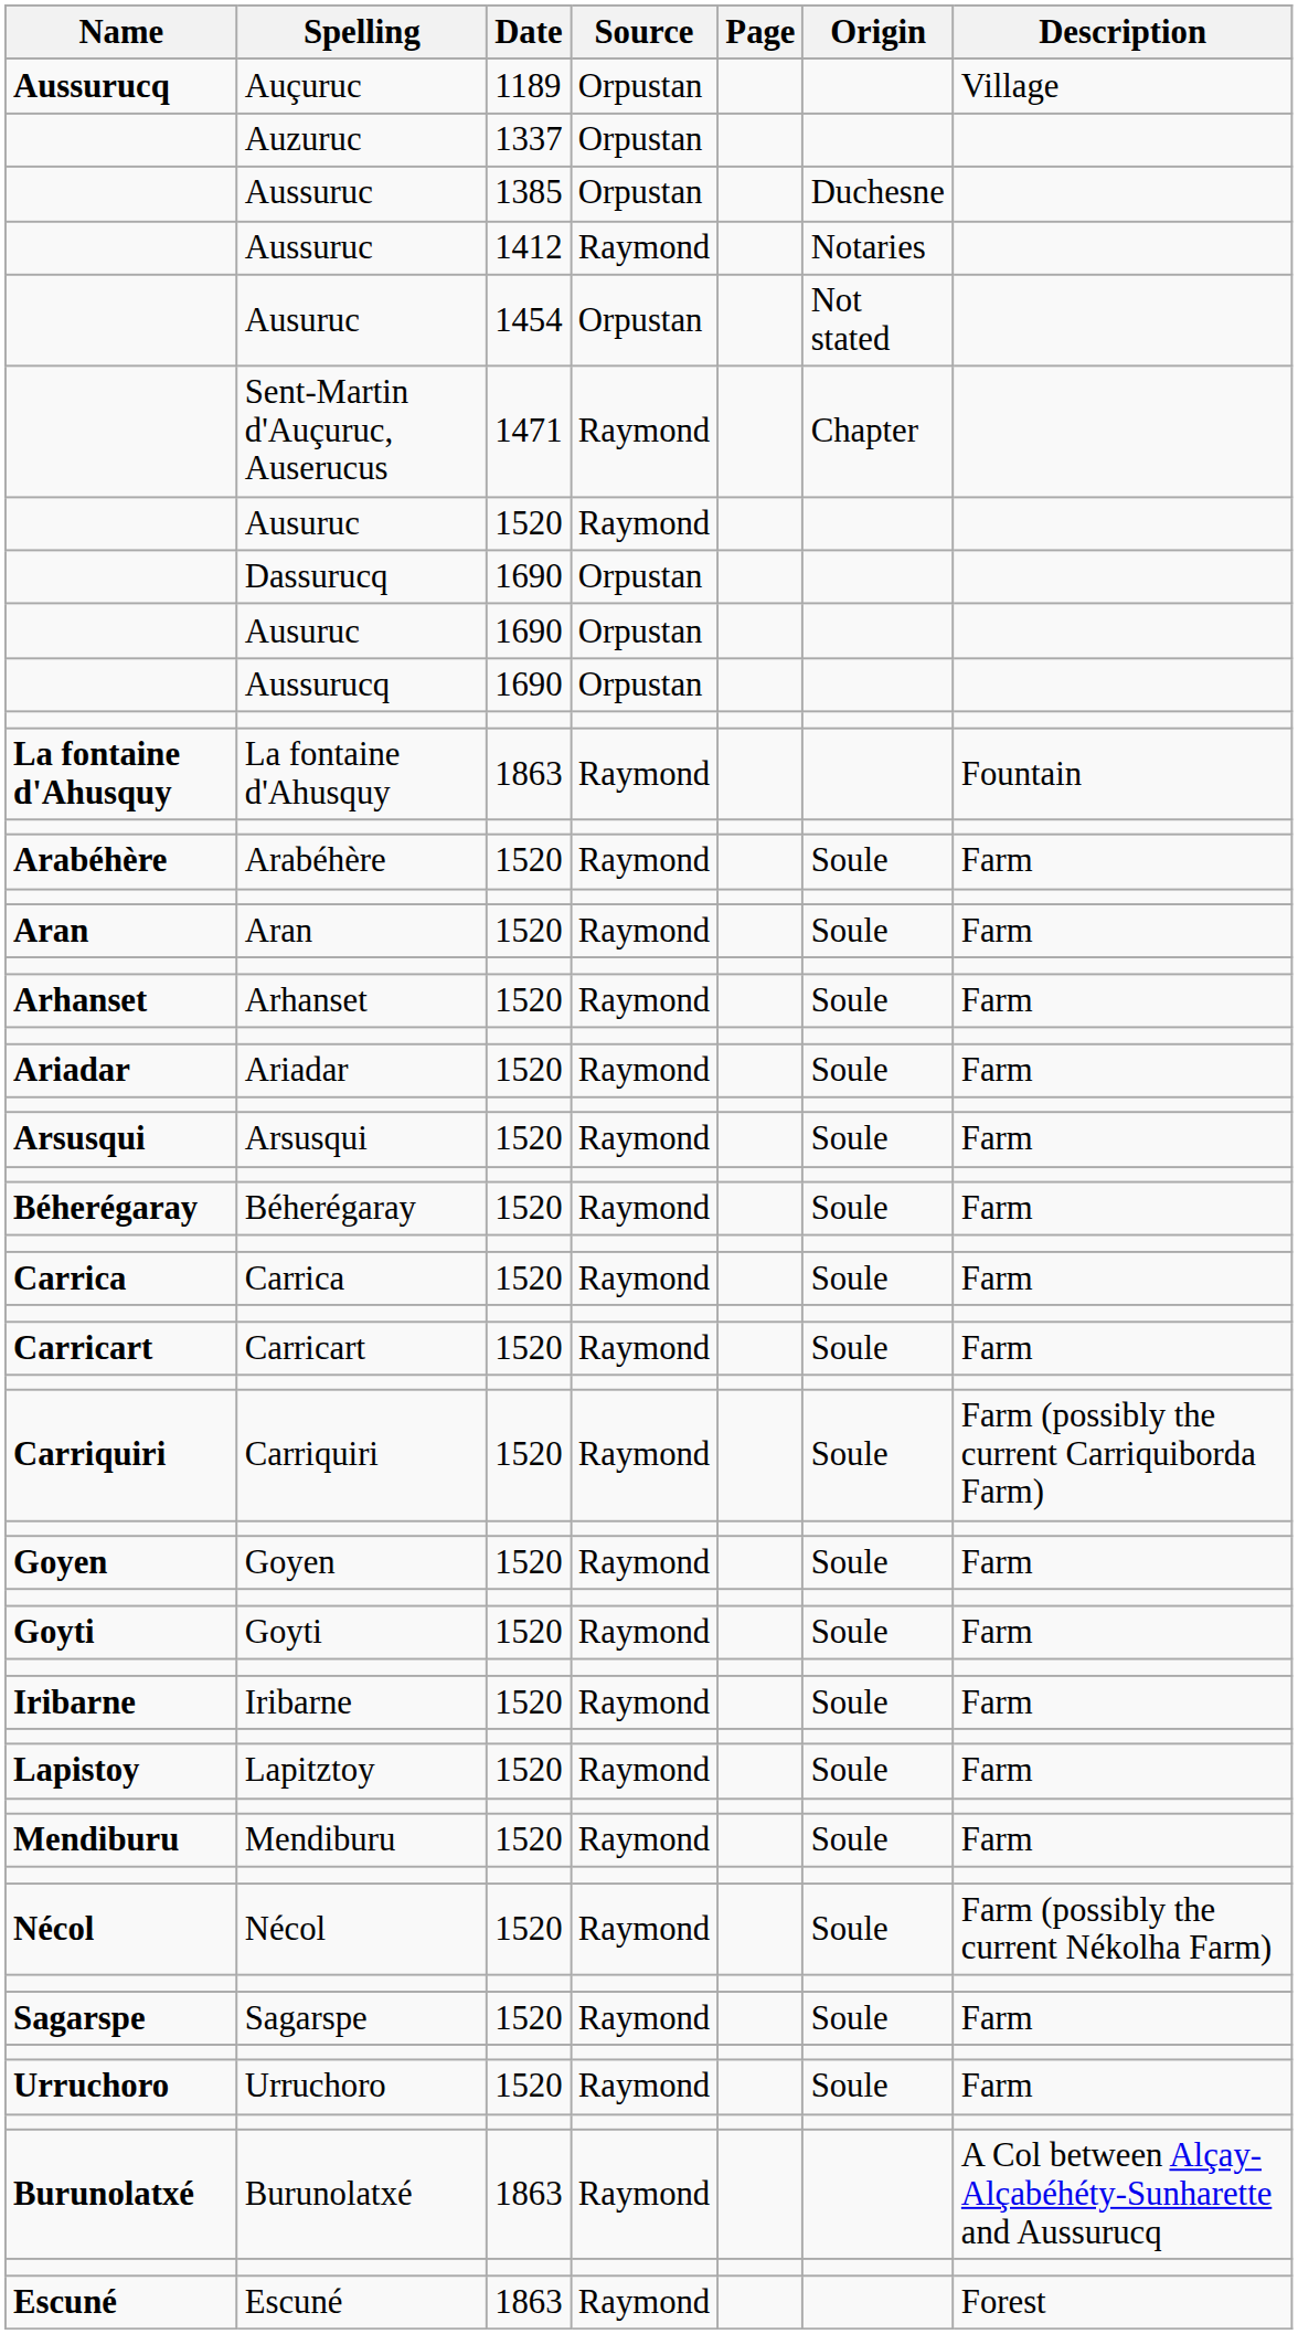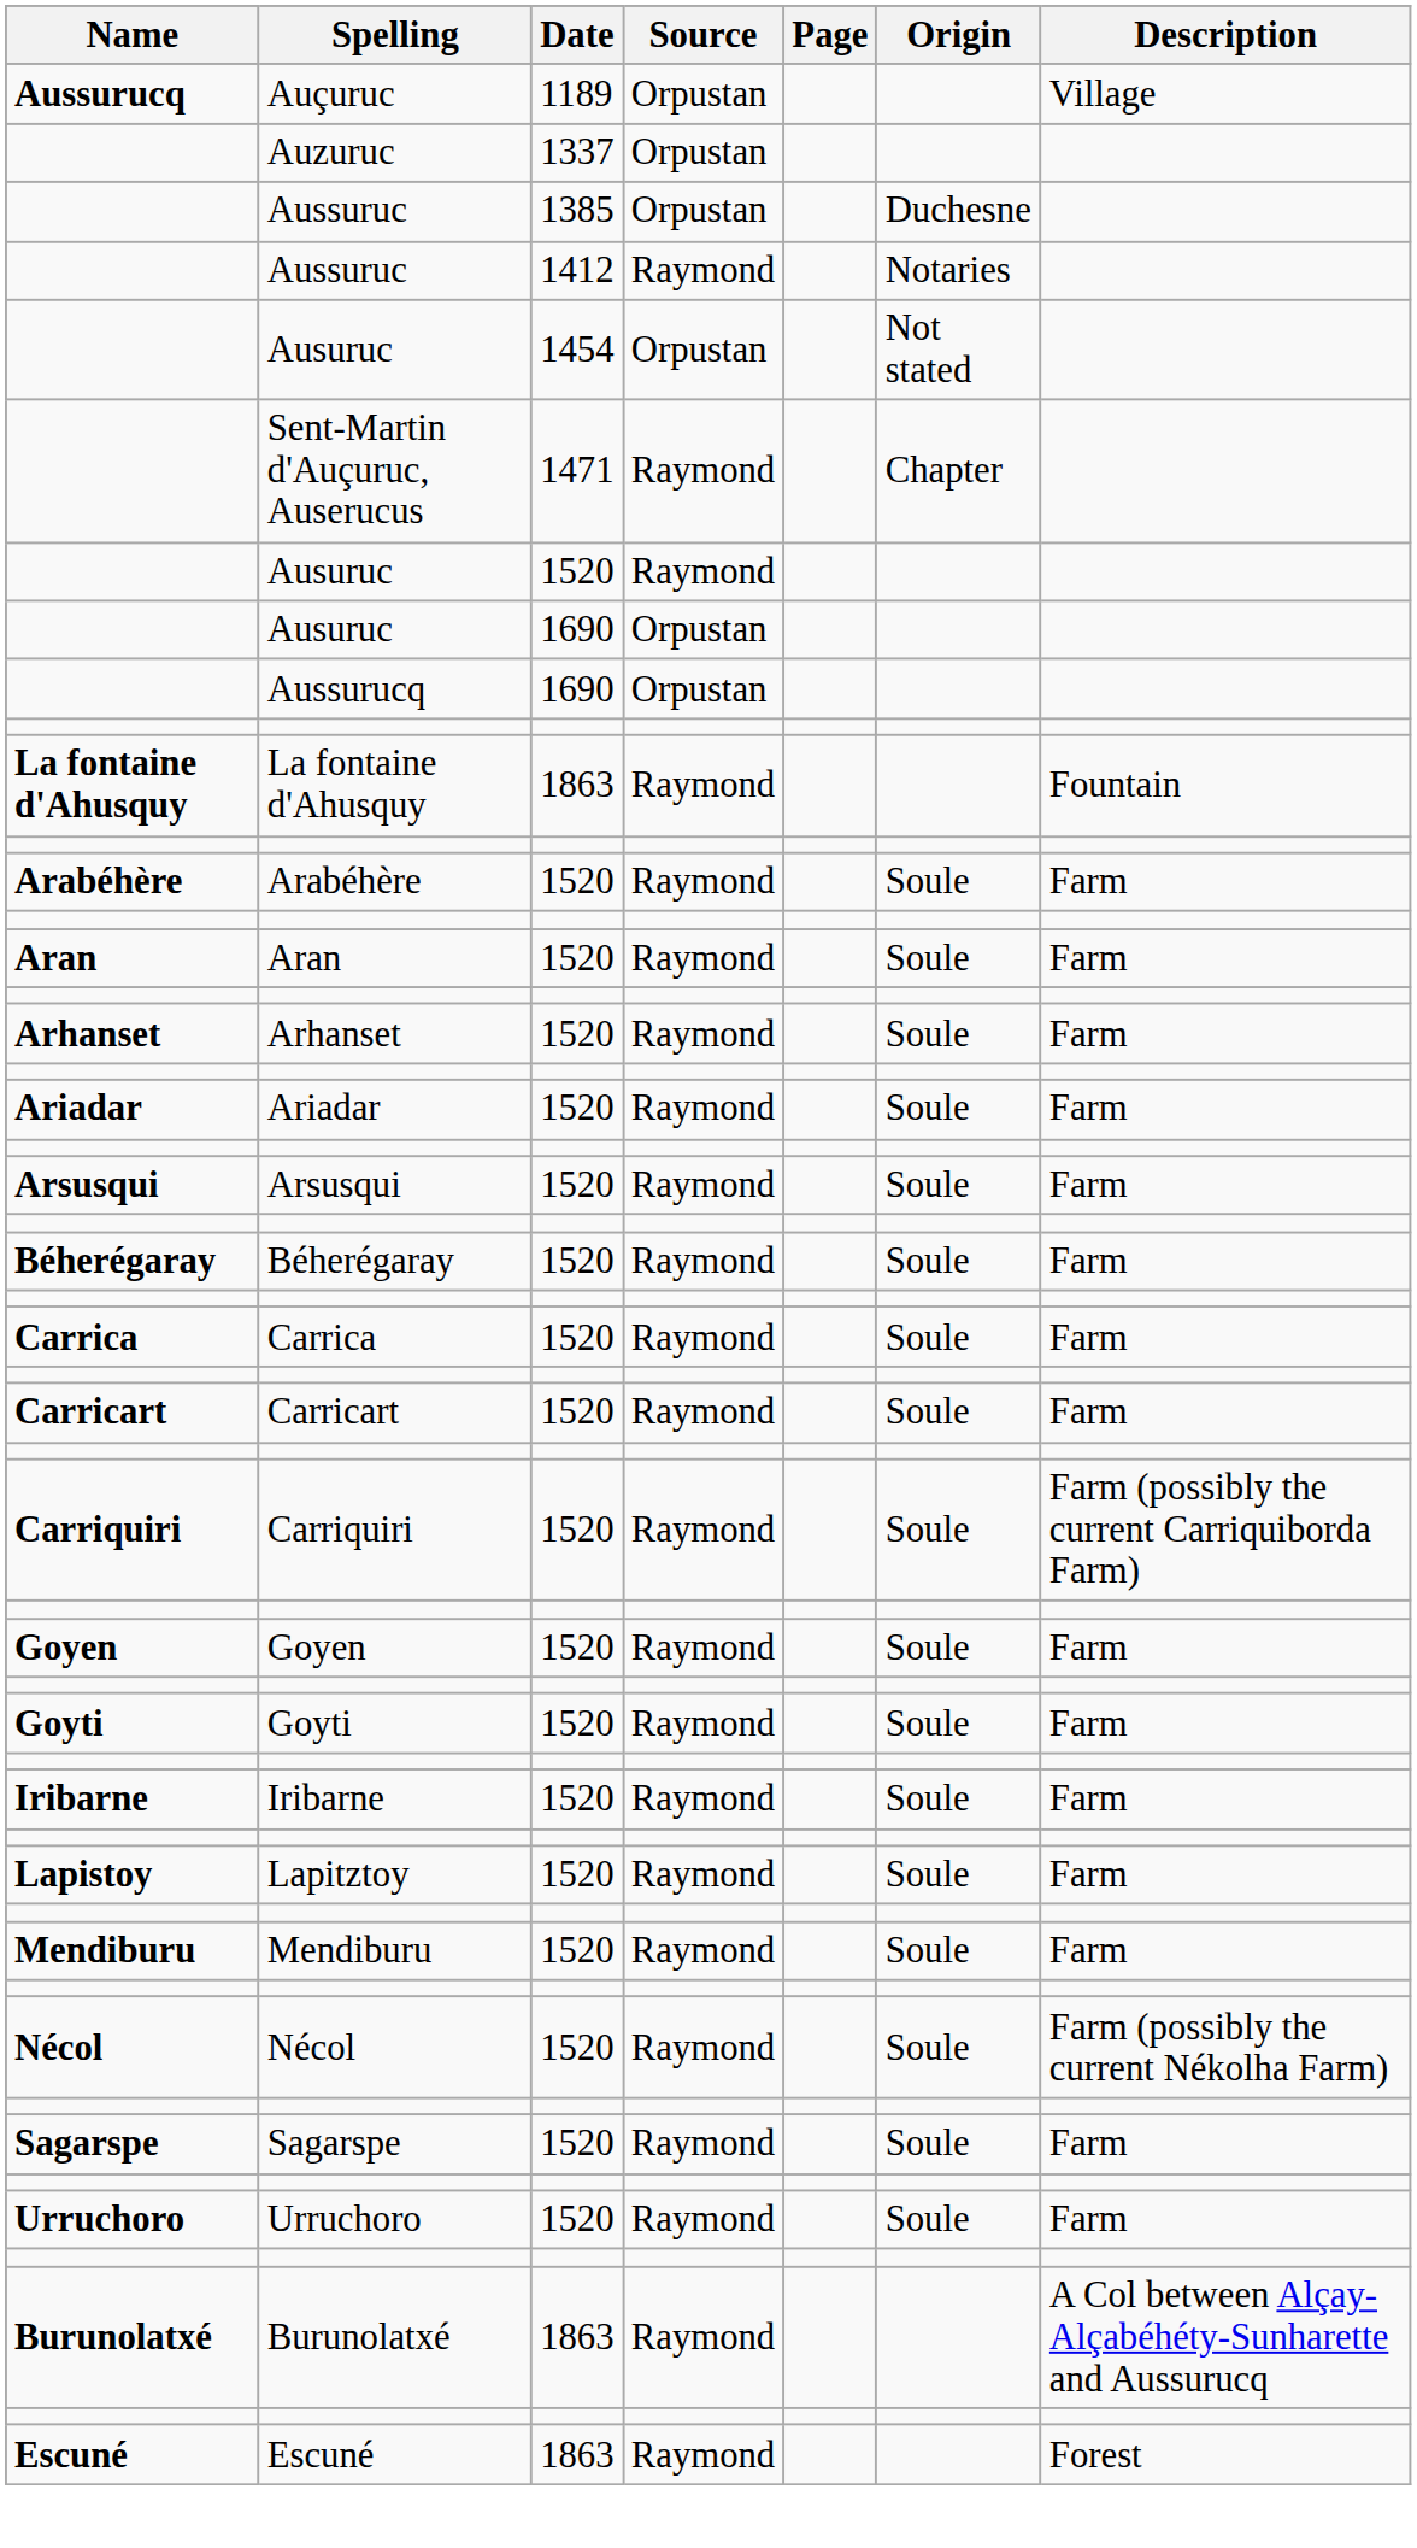- row: Dassurucq | 1690 | Orpustan
